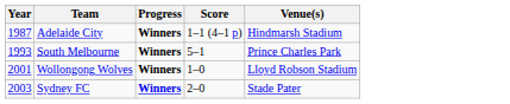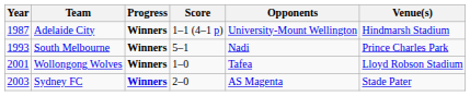+ column: Opponents | University-Mount Wellington | Nadi | Tafea | AS Magenta
